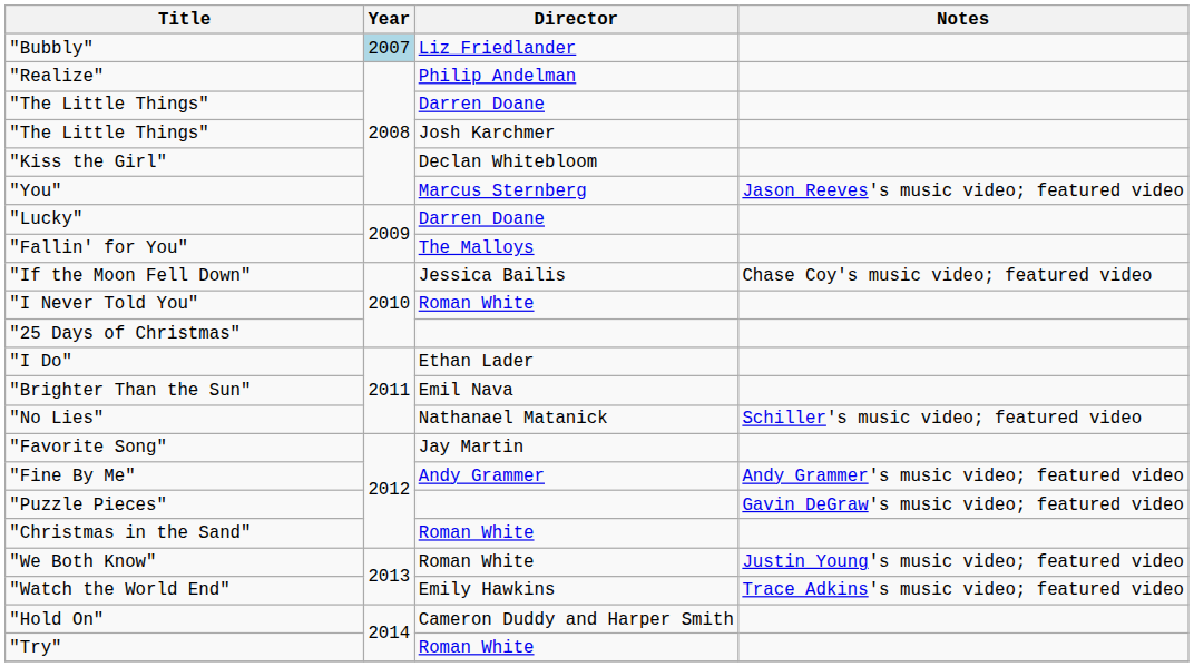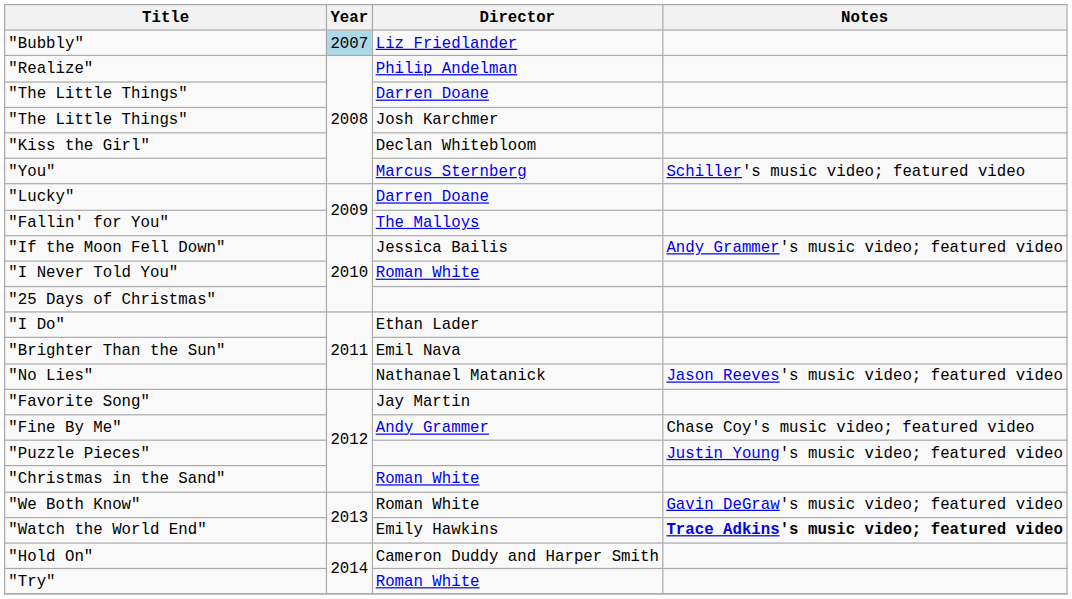"You" | Notes: Jason Reeves's music video; featured video -> Schiller's music video; featured video
"If the Moon Fell Down" | Notes: Chase Coy's music video; featured video -> Andy Grammer's music video; featured video
"No Lies" | Notes: Schiller's music video; featured video -> Jason Reeves's music video; featured video
"Fine By Me" | Notes: Andy Grammer's music video; featured video -> Chase Coy's music video; featured video
"Puzzle Pieces" | Notes: Gavin DeGraw's music video; featured video -> Justin Young's music video; featured video
"We Both Know" | Notes: Justin Young's music video; featured video -> Gavin DeGraw's music video; featured video
"Watch the World End" | Notes: normal -> bold
